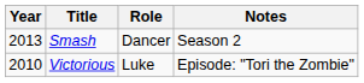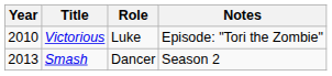rows swapped: Victorious <-> Smash
